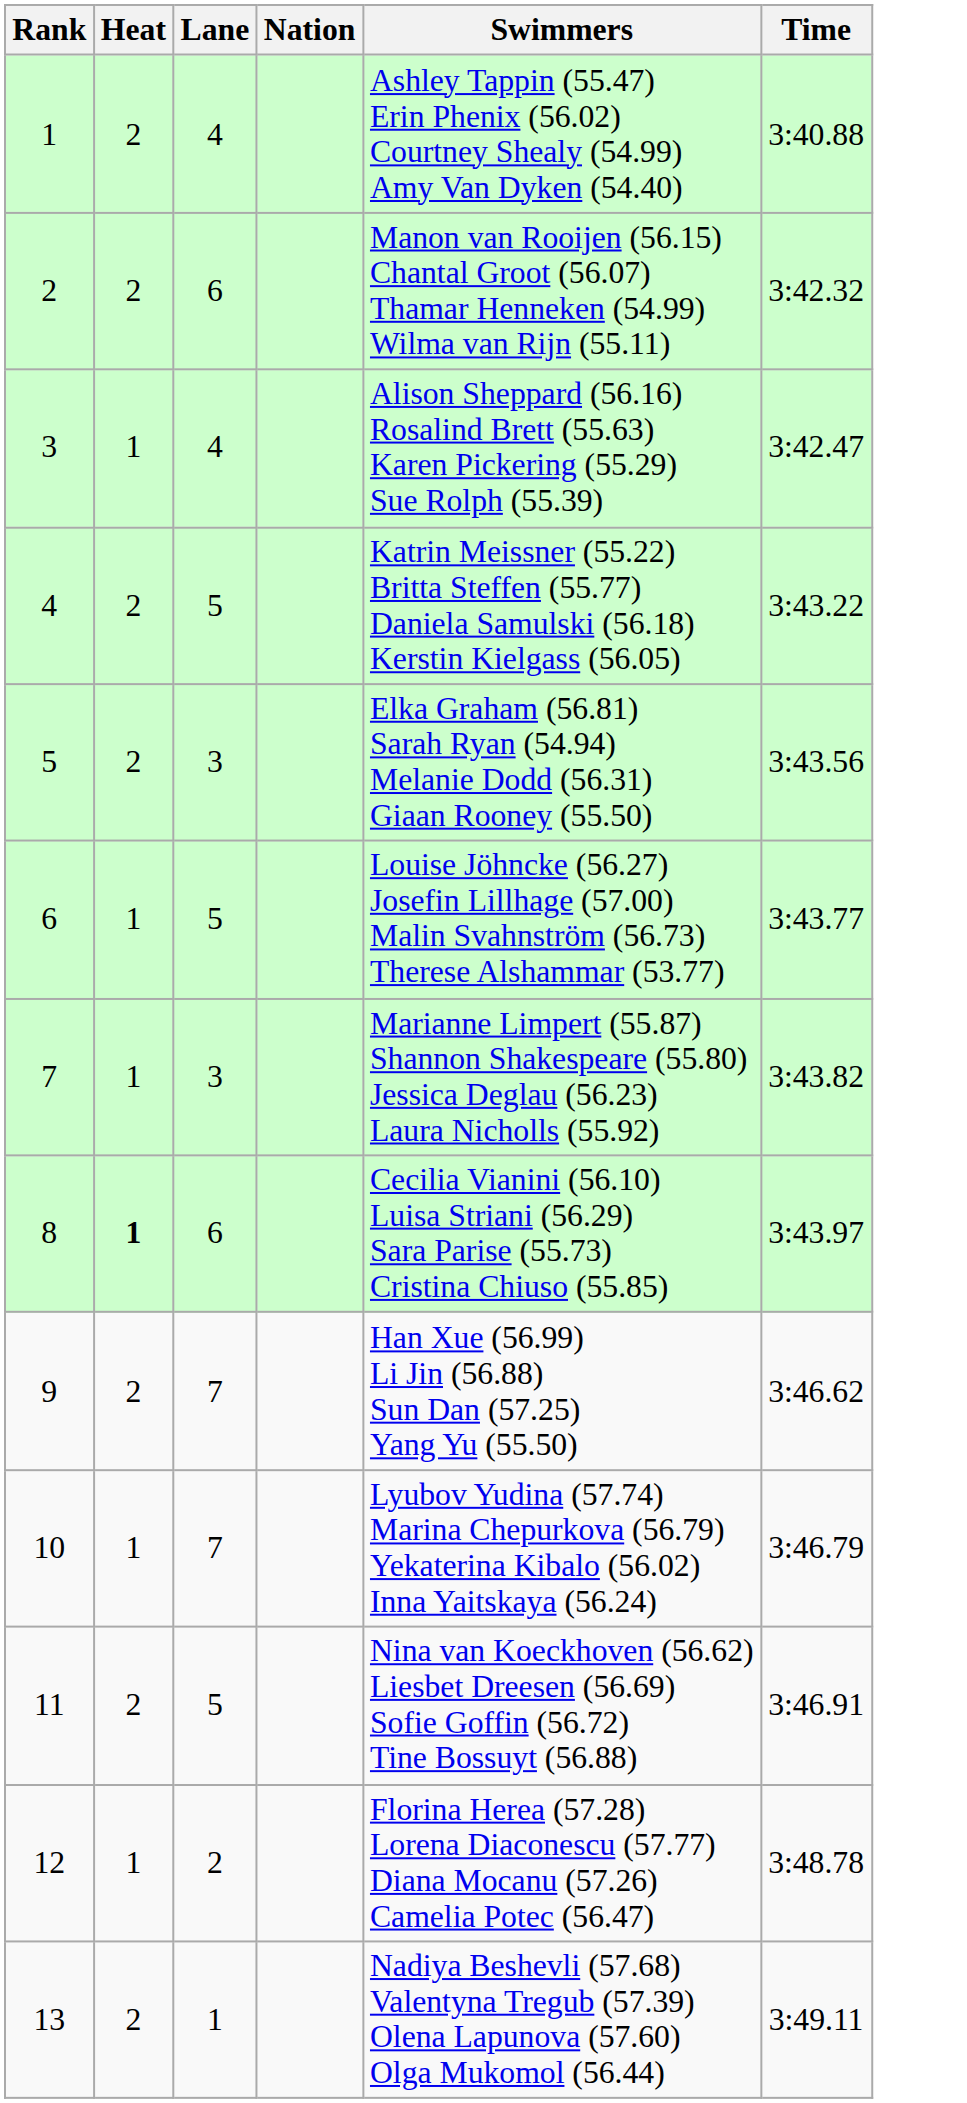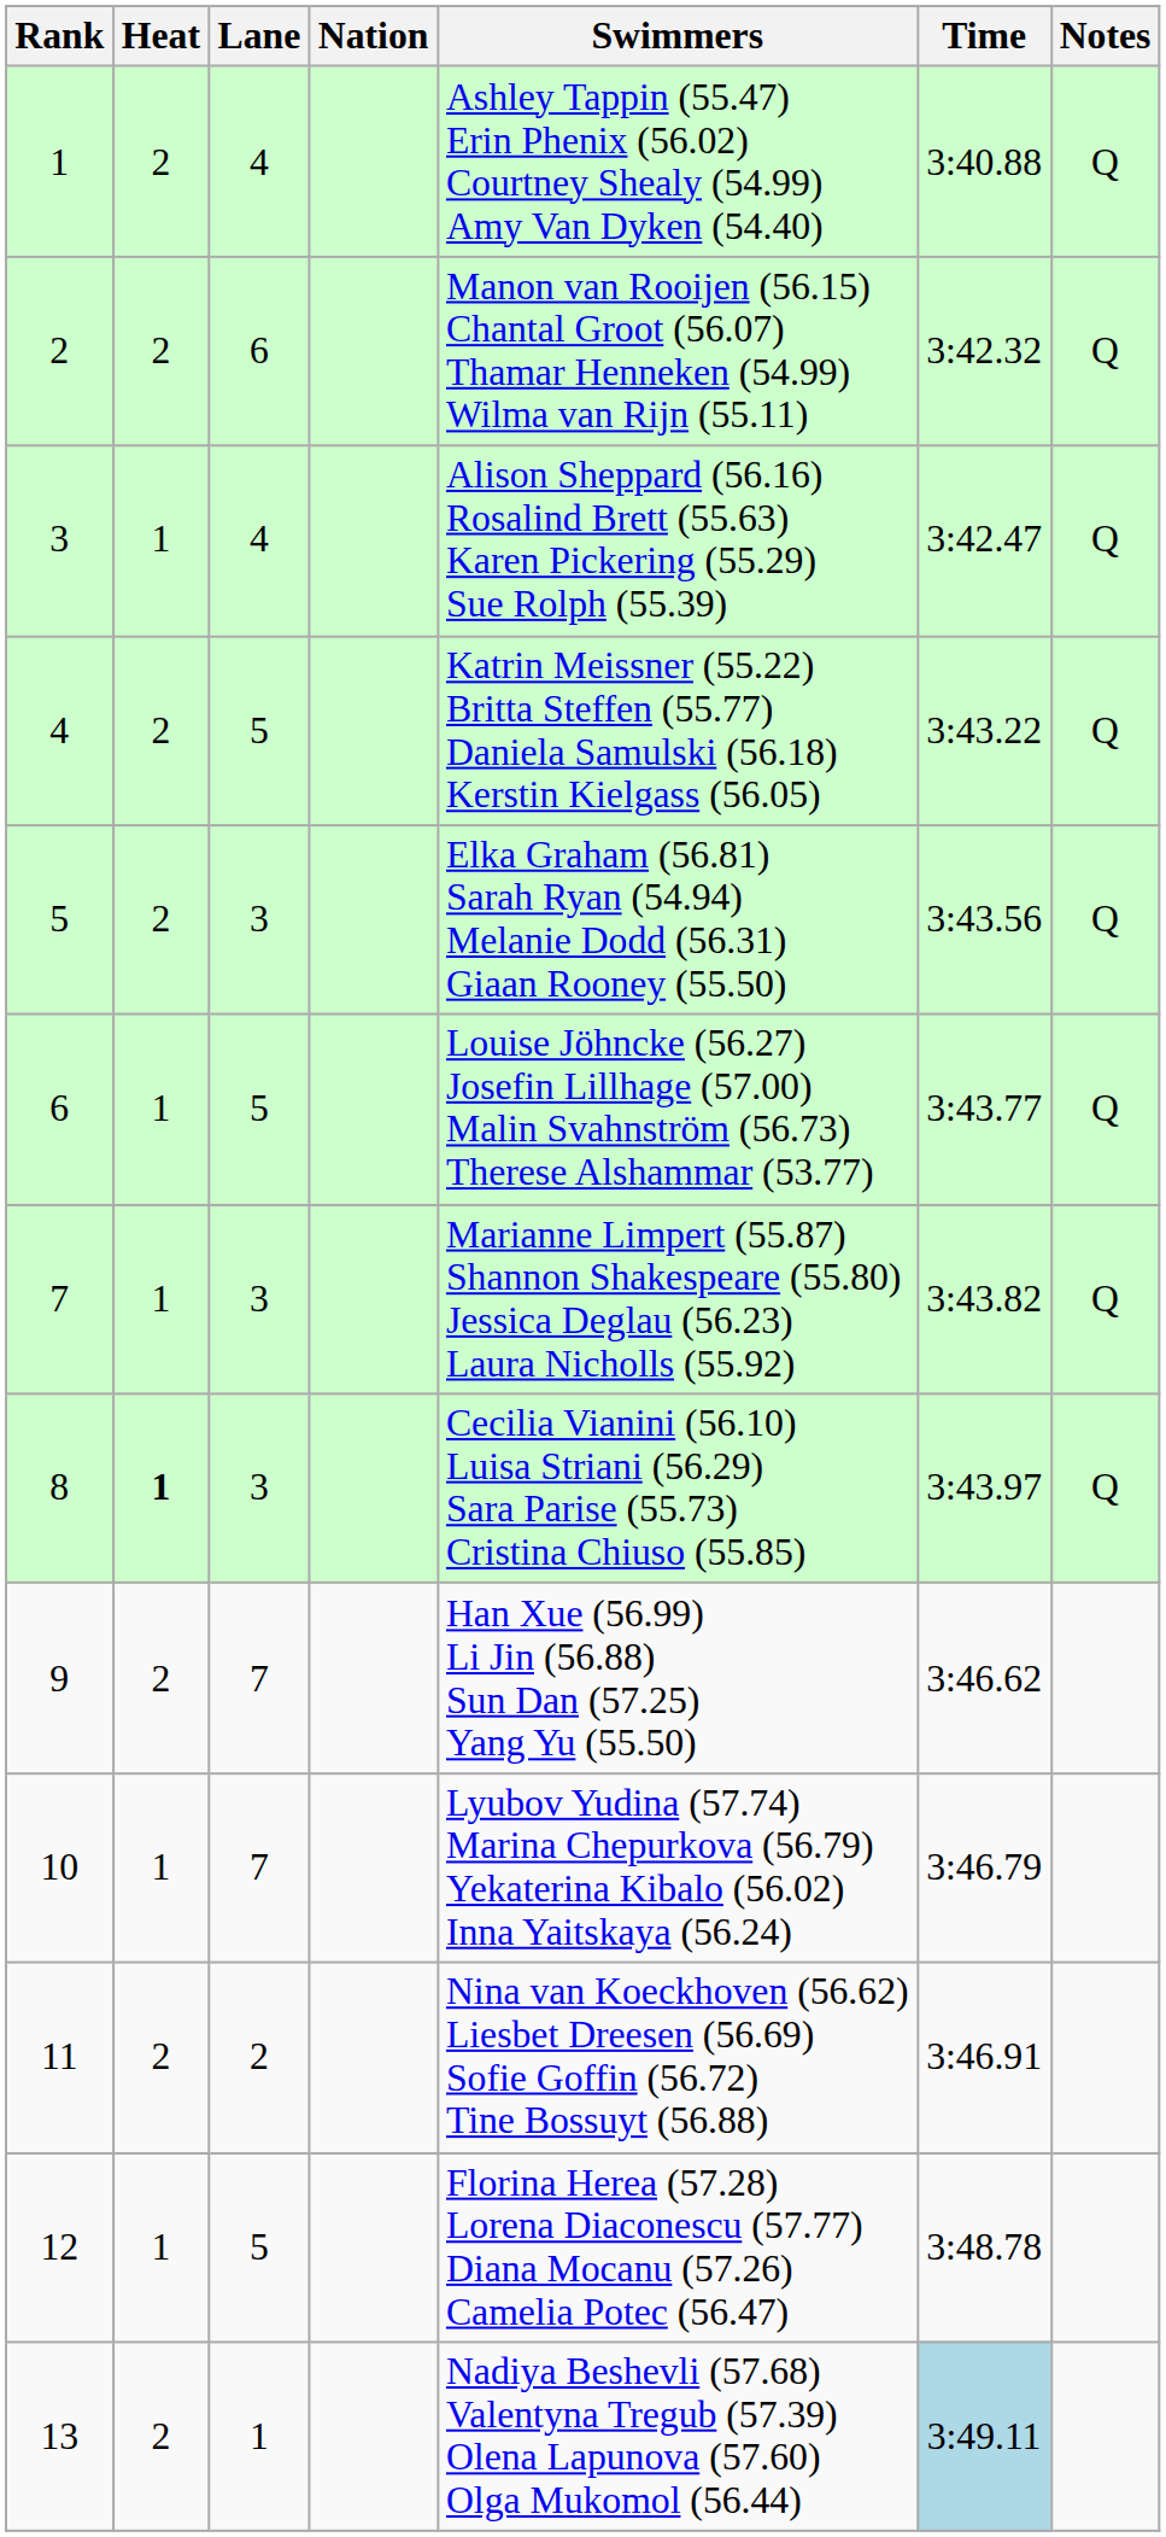+ column: Notes | Q | Q | Q | Q | Q | Q | Q | Q
8 | Lane: 6 -> 3
11 | Lane: 5 -> 2
12 | Lane: 2 -> 5
13 | Time: no background -> lightblue background
